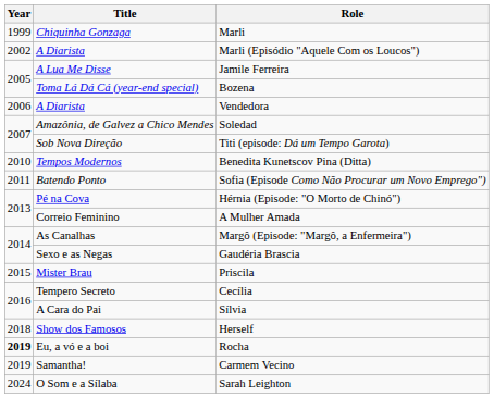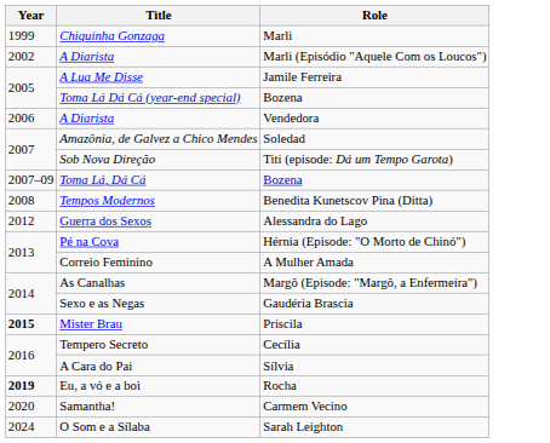+ row: 2007–09 | Toma Lá, Dá Cá | Bozena
Tempos Modernos | Year: 2010 -> 2008
- row: 2011 | Batendo Ponto | Sofia (Episode Como Não Procurar um Novo Emprego")
+ row: 2012 | Guerra dos Sexos | Alessandra do Lago
Mister Brau | Year: normal -> bold
- row: 2018 | Show dos Famosos | Herself
Samantha! | Year: 2019 -> 2020
